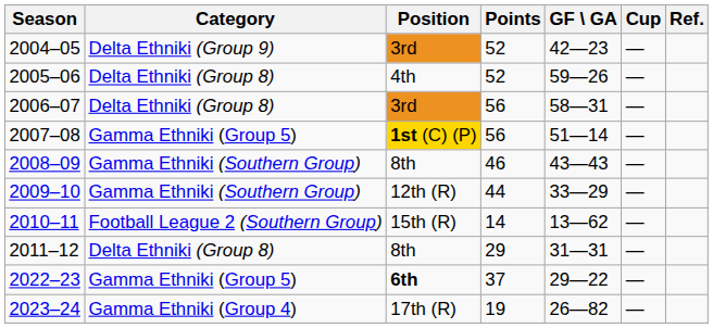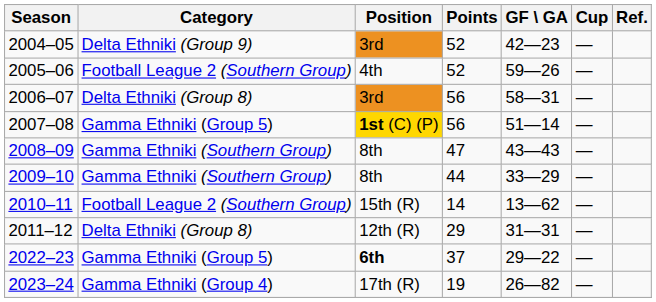2005–06 | Category: Delta Ethniki (Group 8) -> Football League 2 (Southern Group)
2008–09 | Points: 46 -> 47
2009–10 | Position: 12th (R) -> 8th
2011–12 | Position: 8th -> 12th (R)
